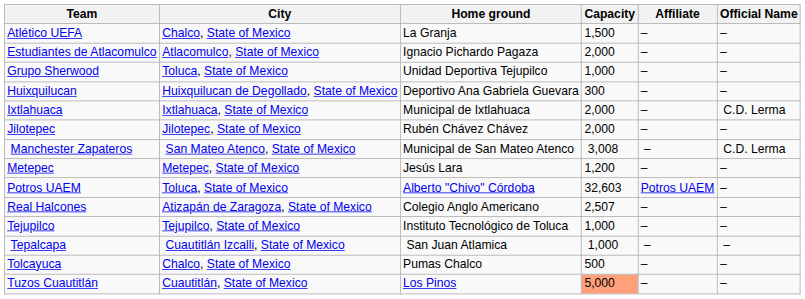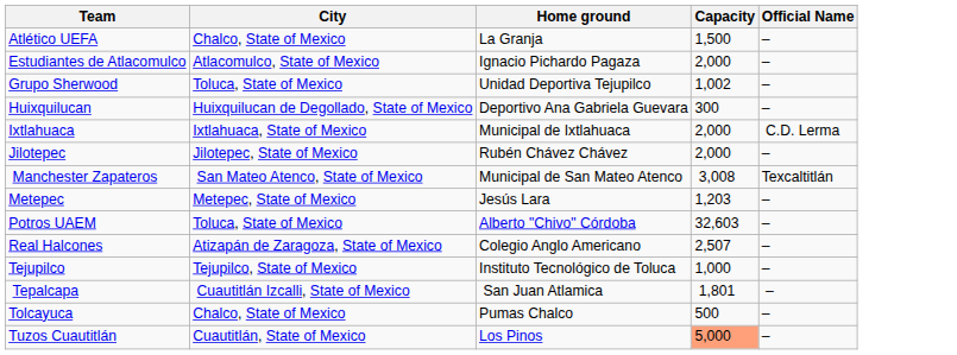- column: Affiliate | – | – | – | – | – | – | – | – | Potros UAEM | – | – | – | – | –
Grupo Sherwood | Capacity: 1,000 -> 1,002
Manchester Zapateros | Official Name: C.D. Lerma -> Texcaltitlán
Metepec | Capacity: 1,200 -> 1,203
Tepalcapa | Capacity: 1,000 -> 1,801
